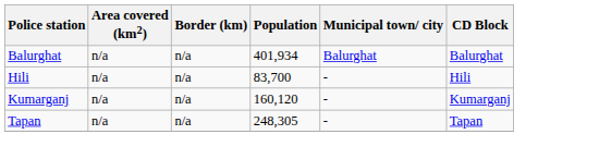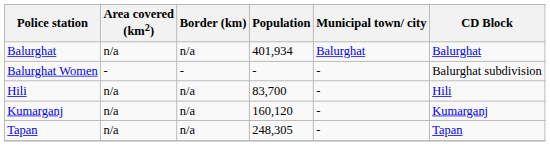+ row: Balurghat Women | - | - | - | - | Balurghat subdivision
